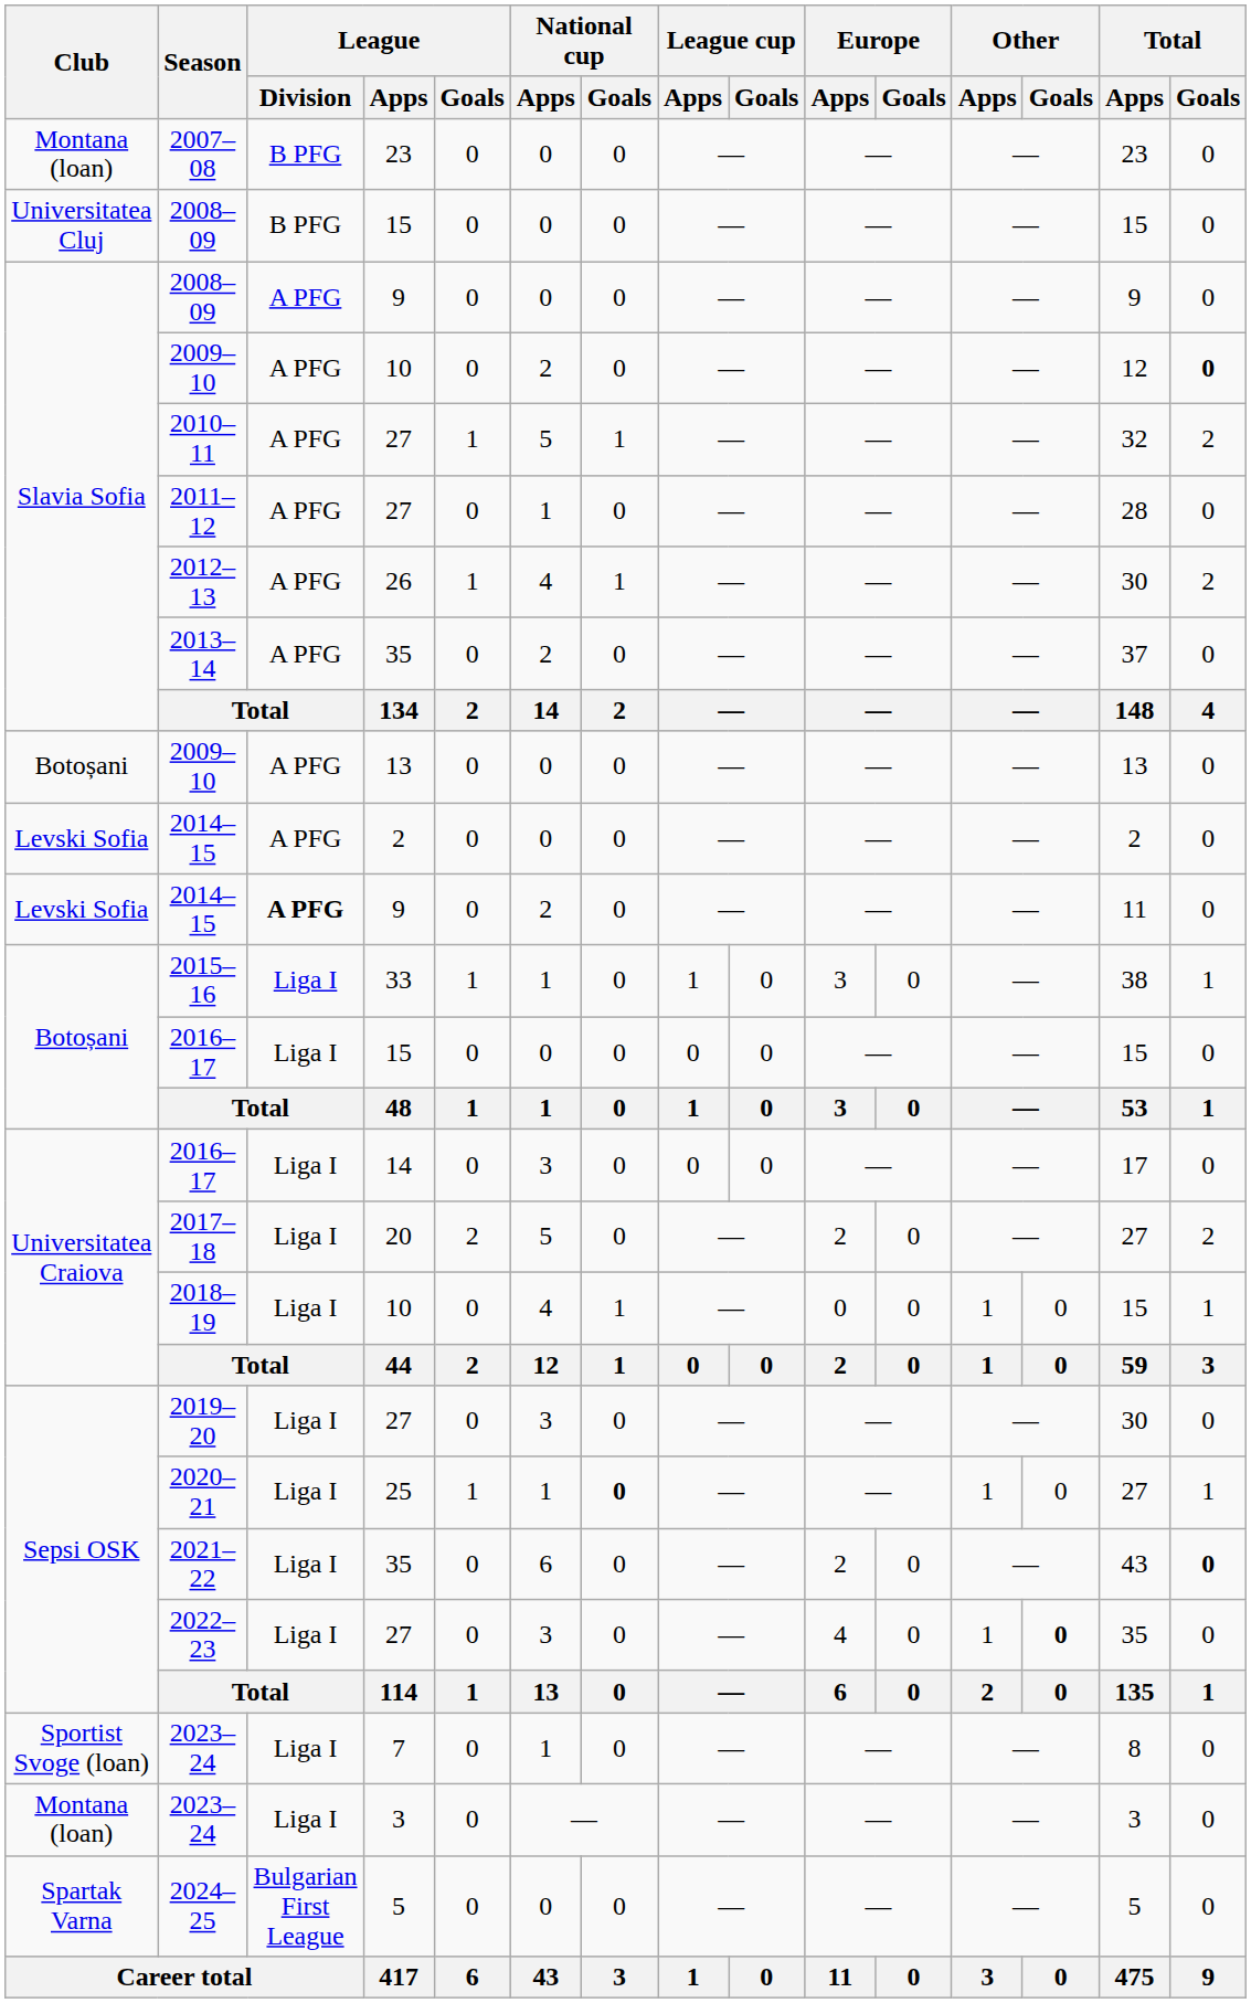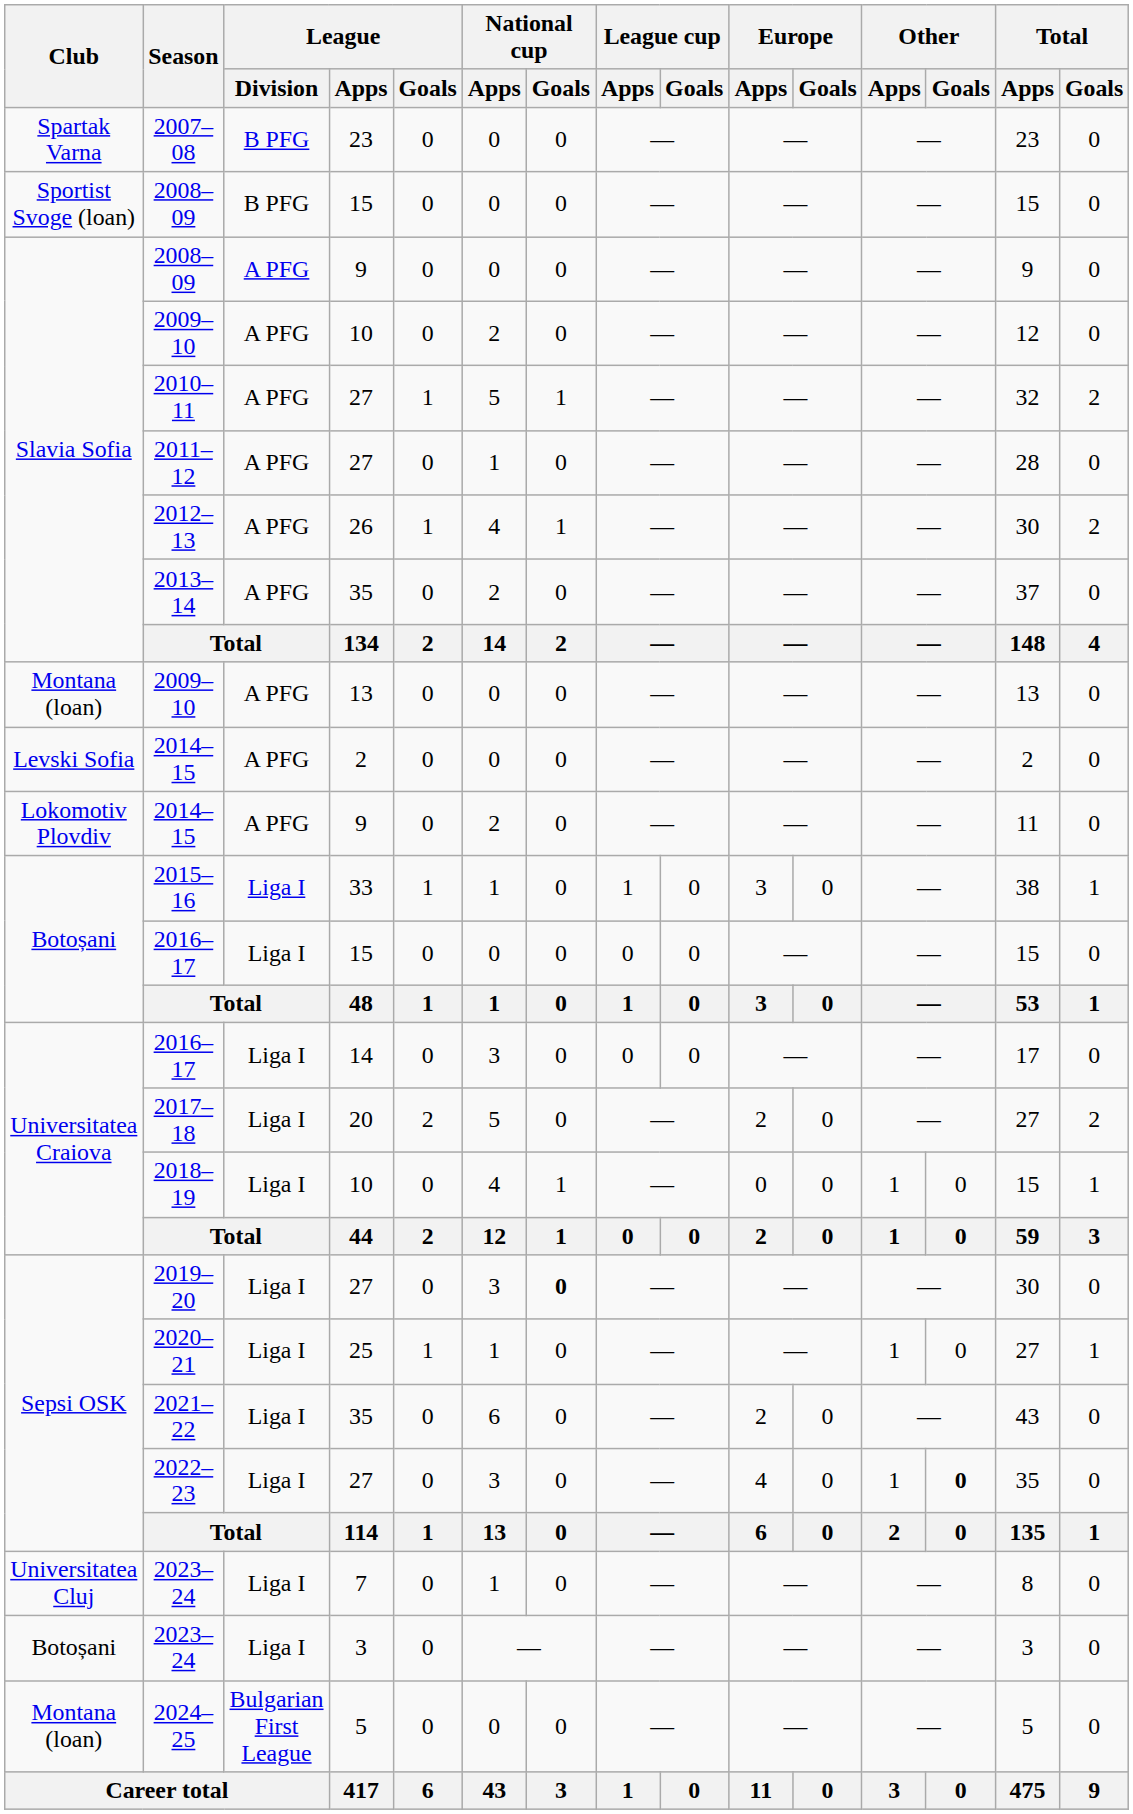2007–08 | Club: Montana (loan) -> Spartak Varna
2008–09 / 15 | Club: Universitatea Cluj -> Sportist Svoge (loan)
2009–10 / 10 | Total / Goals: bold -> normal
2009–10 / 13 | Club: Botoșani -> Montana (loan)
2014–15 / 9 | Club: Levski Sofia -> Lokomotiv Plovdiv
2014–15 / 9 | League / Division: bold -> normal
2019–20 | National cup / Goals: normal -> bold
2020–21 | National cup / Goals: bold -> normal
2021–22 | Total / Goals: bold -> normal
2023–24 / 7 | Club: Sportist Svoge (loan) -> Universitatea Cluj
2023–24 / 3 | Club: Montana (loan) -> Botoșani
2024–25 | Club: Spartak Varna -> Montana (loan)
